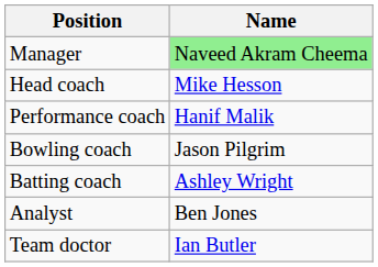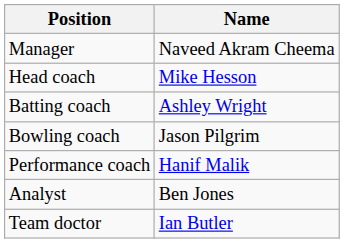Manager | Name: lightgreen background -> no background
rows swapped: Batting coach <-> Performance coach
